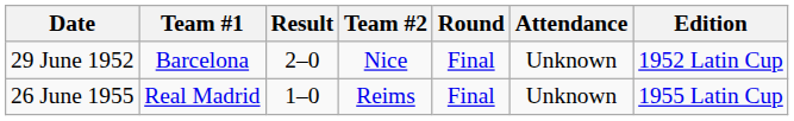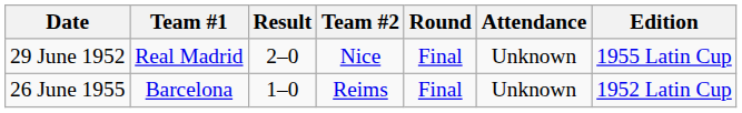29 June 1952 | Team #1: Barcelona -> Real Madrid
29 June 1952 | Edition: 1952 Latin Cup -> 1955 Latin Cup
26 June 1955 | Team #1: Real Madrid -> Barcelona
26 June 1955 | Edition: 1955 Latin Cup -> 1952 Latin Cup
